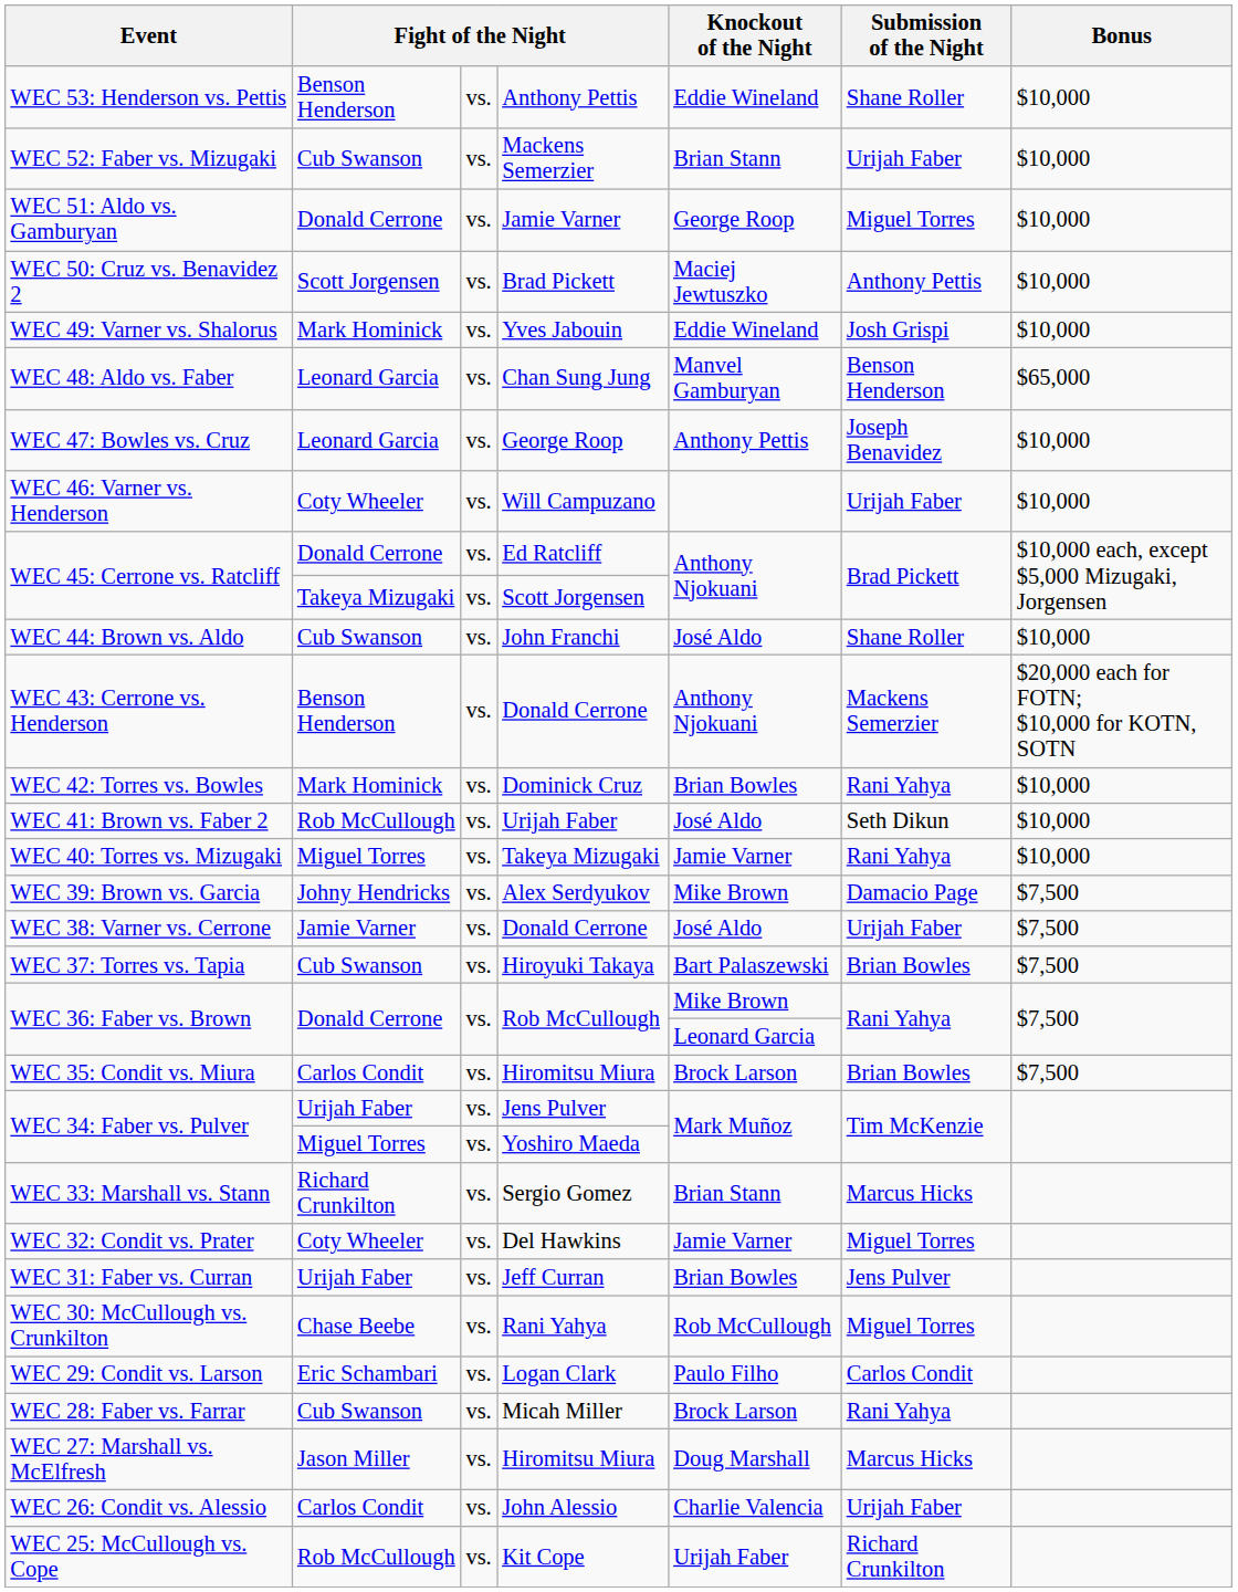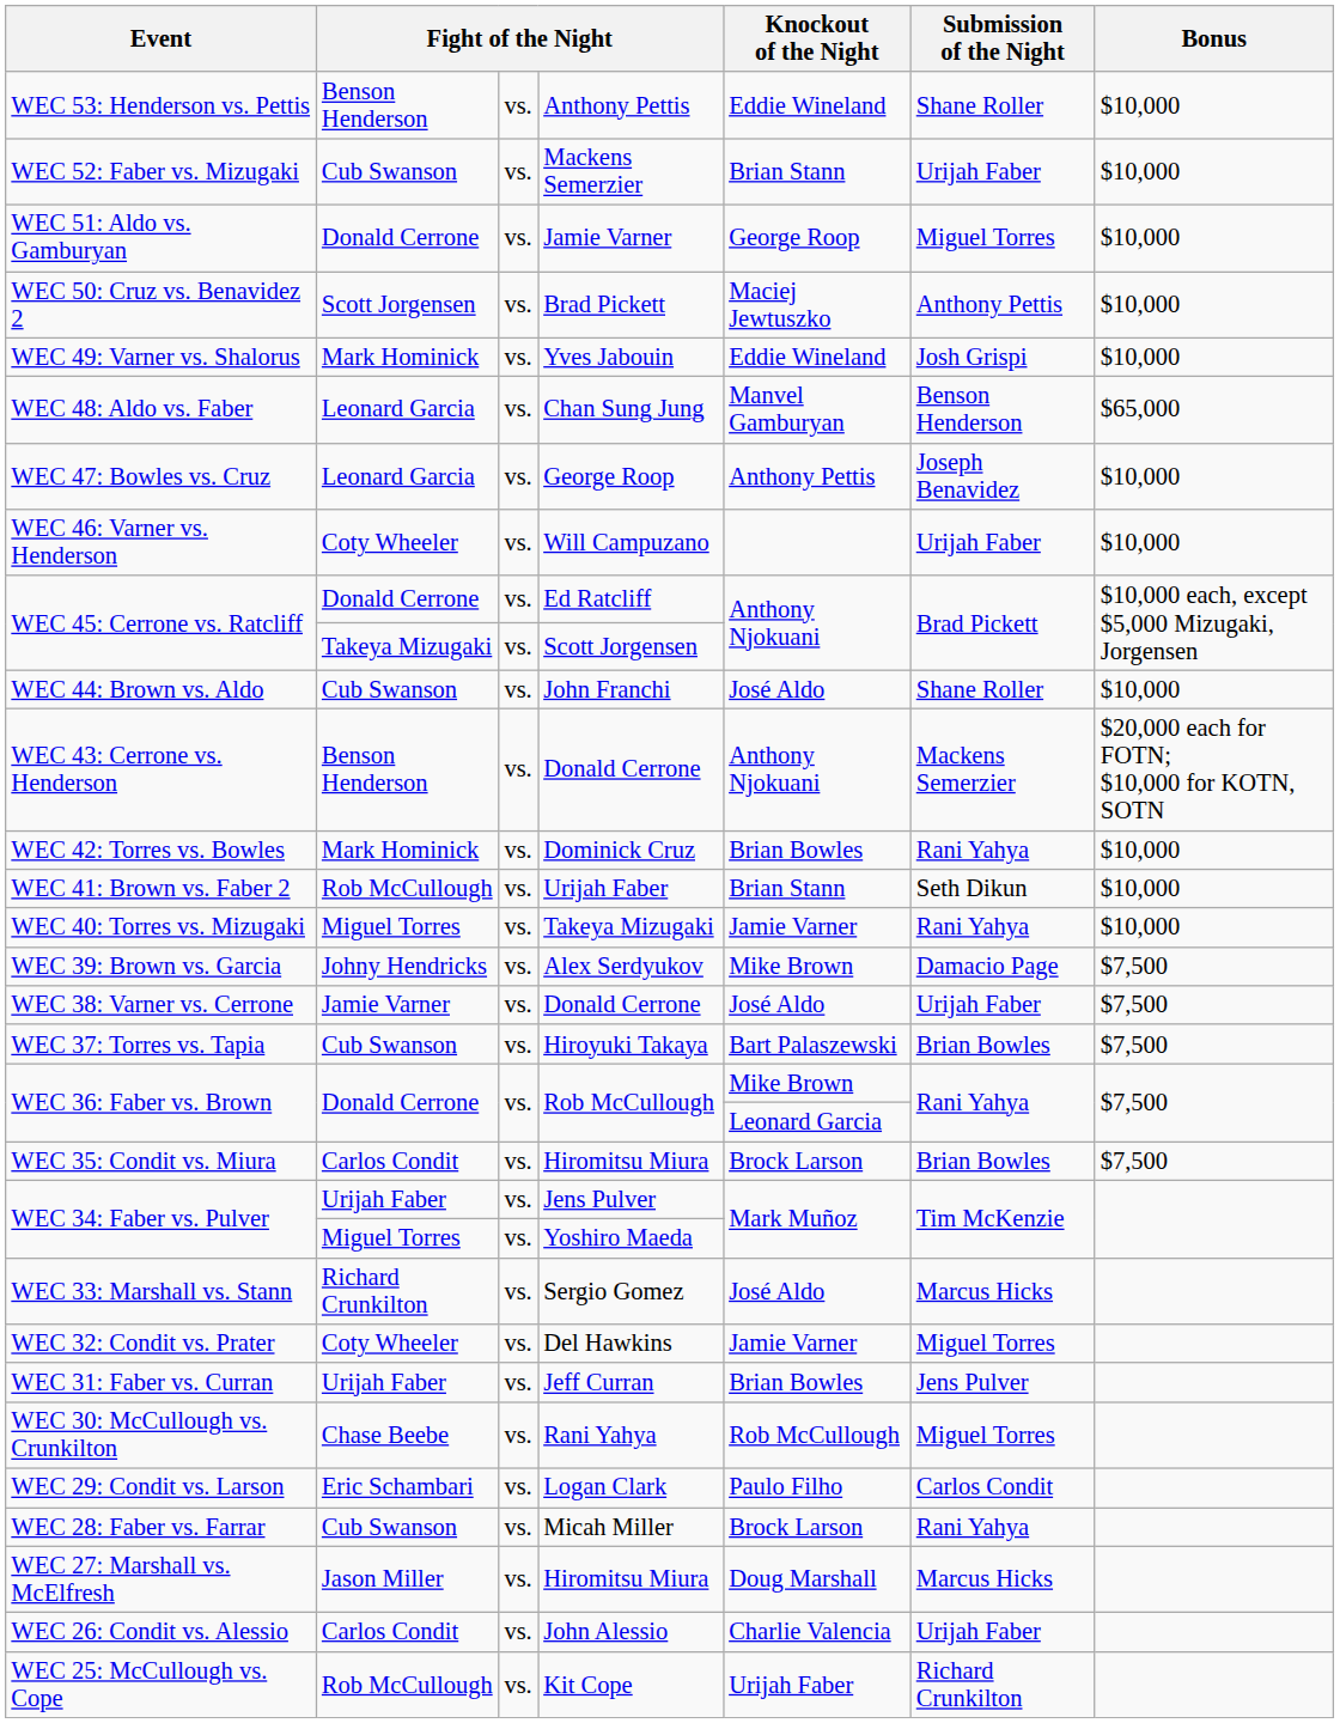WEC 41: Brown vs. Faber 2 | Knockout of the Night: José Aldo -> Brian Stann
WEC 33: Marshall vs. Stann | Knockout of the Night: Brian Stann -> José Aldo
